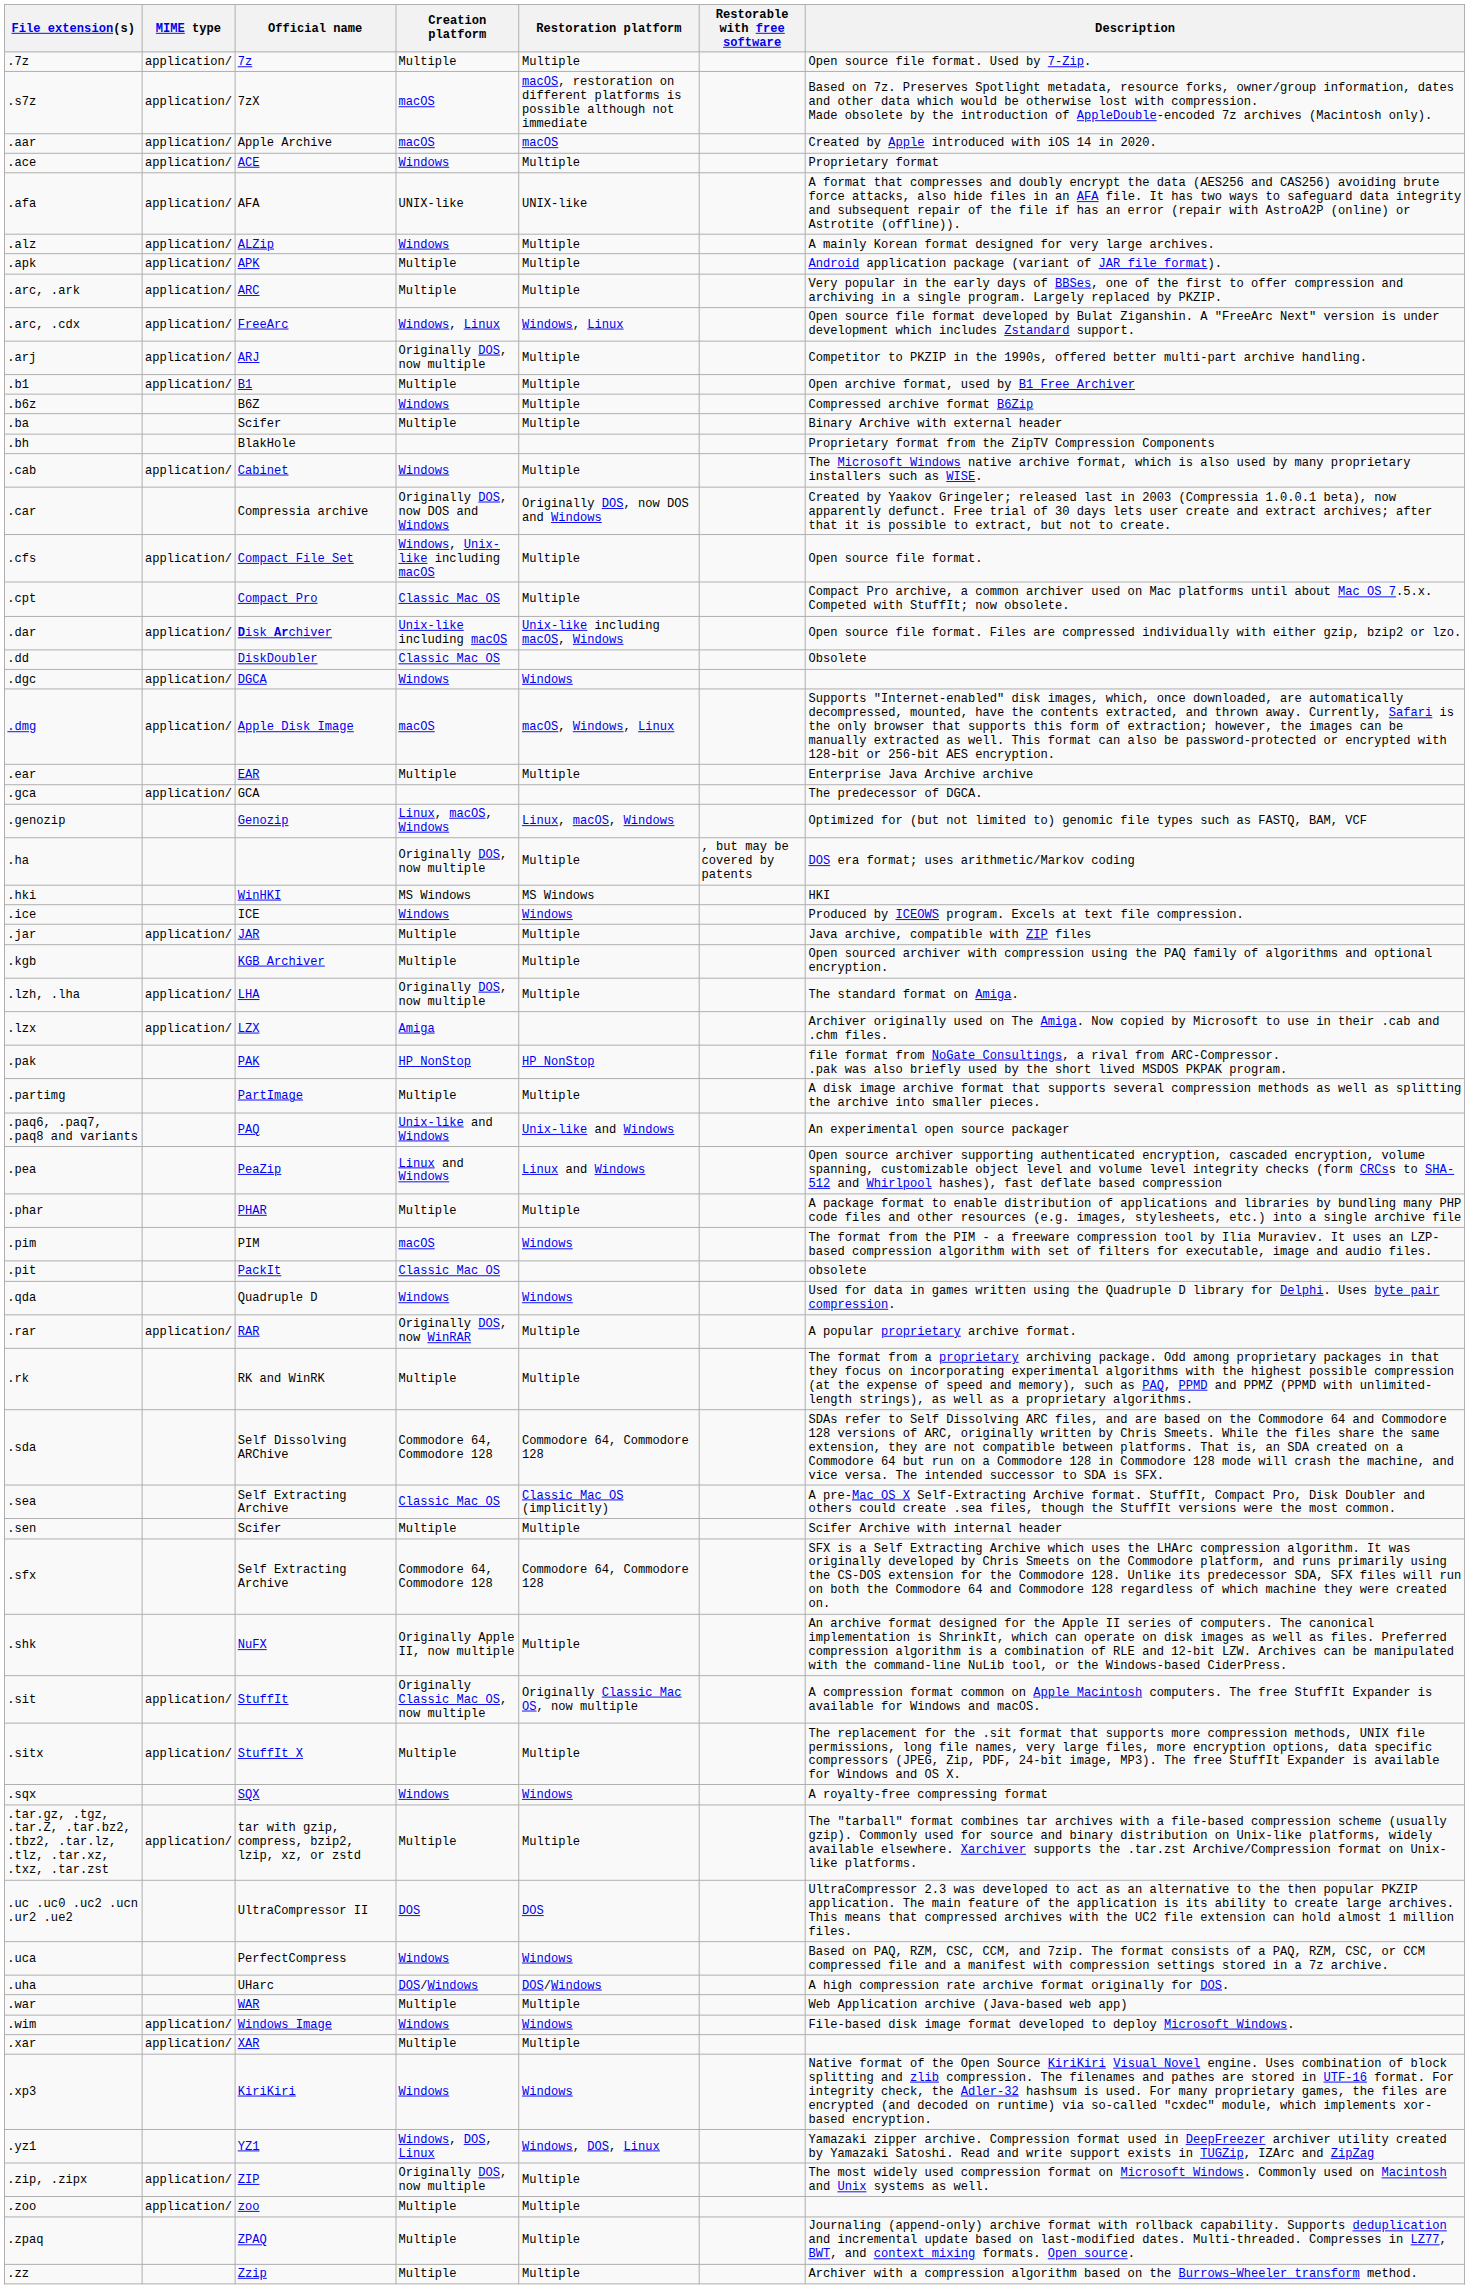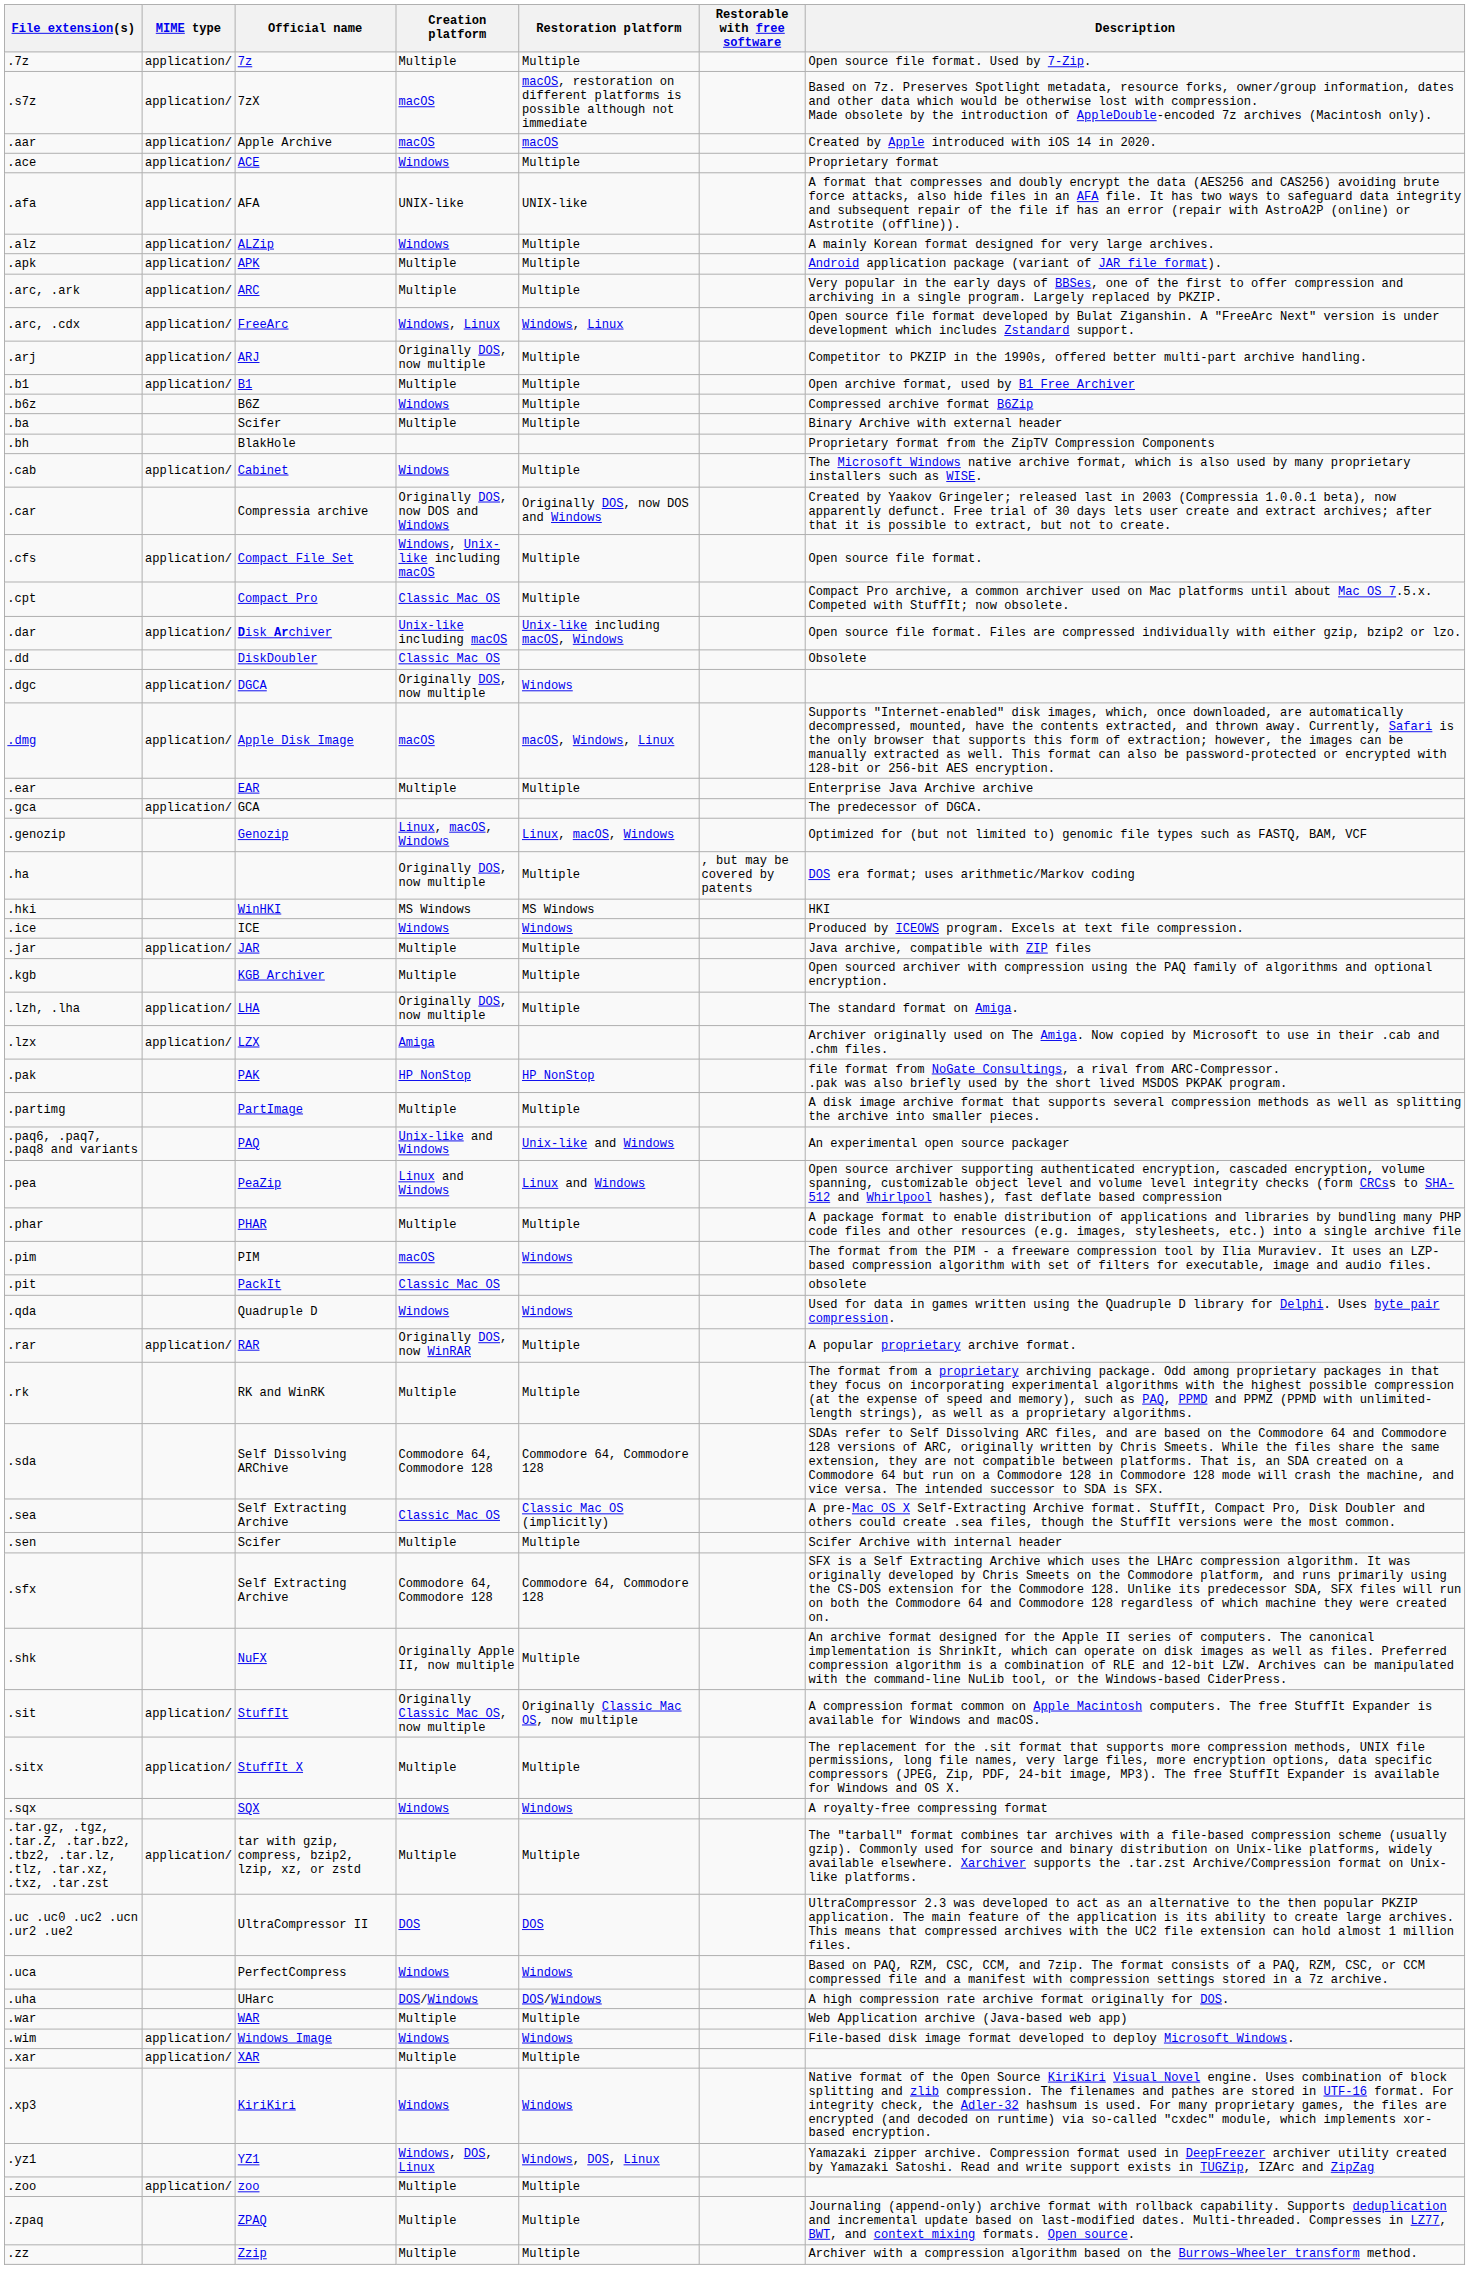.dgc | Creation platform: Windows -> Originally DOS, now multiple
- row: .zip, .zipx | application/ | ZIP | Originally DOS, now multiple | Multiple | The most widely used compression format on Microsoft Windows. Commonly used on Macintosh and Unix systems as well.
